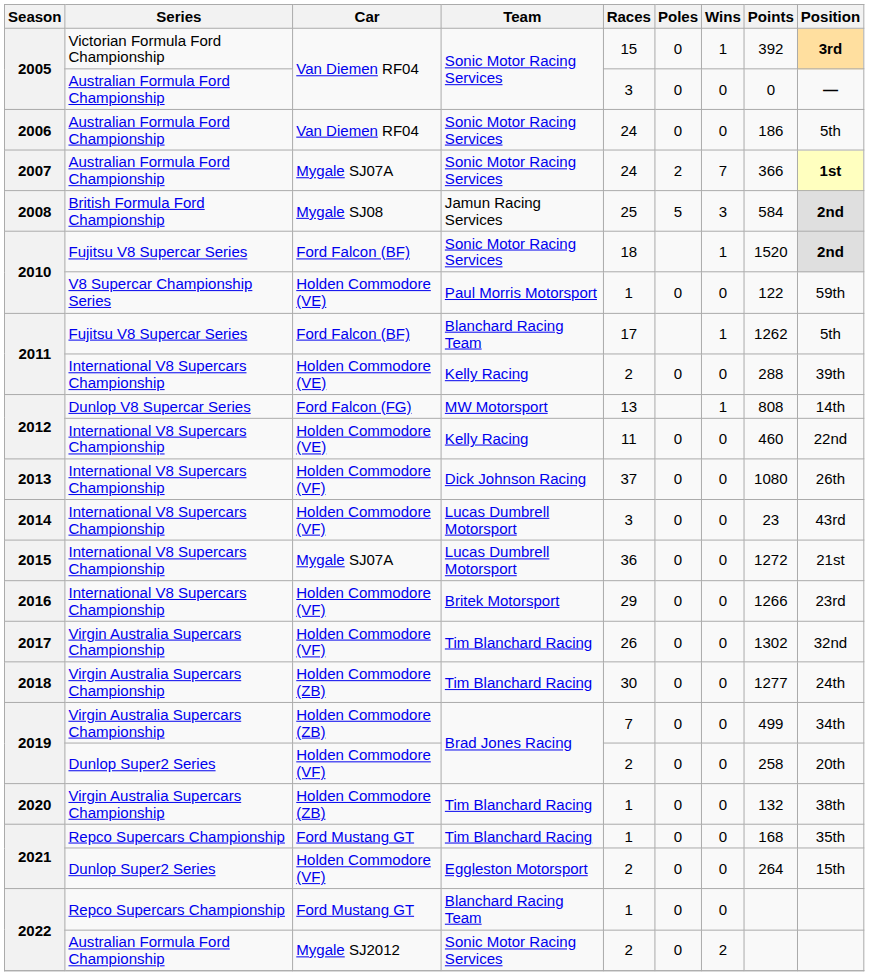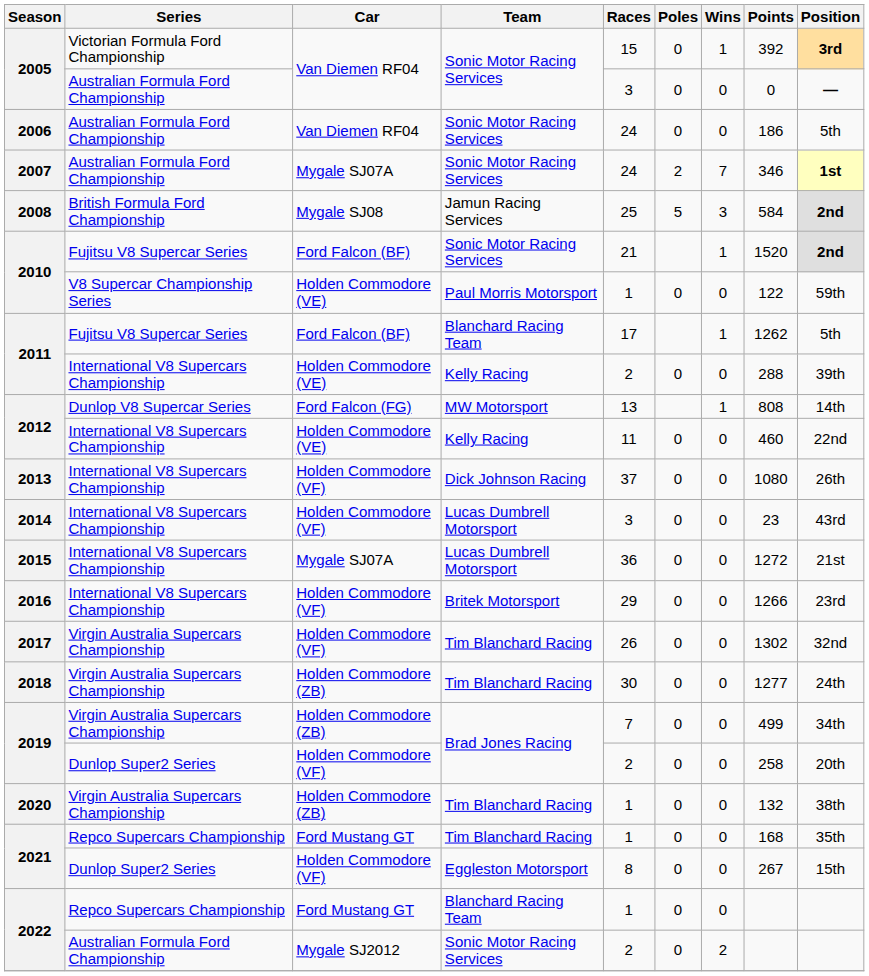2007 | Points: 366 -> 346
2010 / Fujitsu V8 Supercar Series | Races: 18 -> 21
2021 / Dunlop Super2 Series | Races: 2 -> 8
2021 / Dunlop Super2 Series | Points: 264 -> 267
